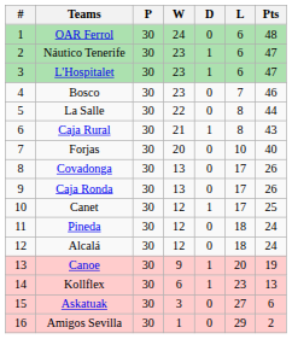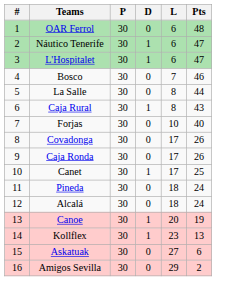- column: W | 24 | 23 | 23 | 23 | 22 | 21 | 20 | 13 | 13 | 12 | 12 | 12 | 9 | 6 | 3 | 1
